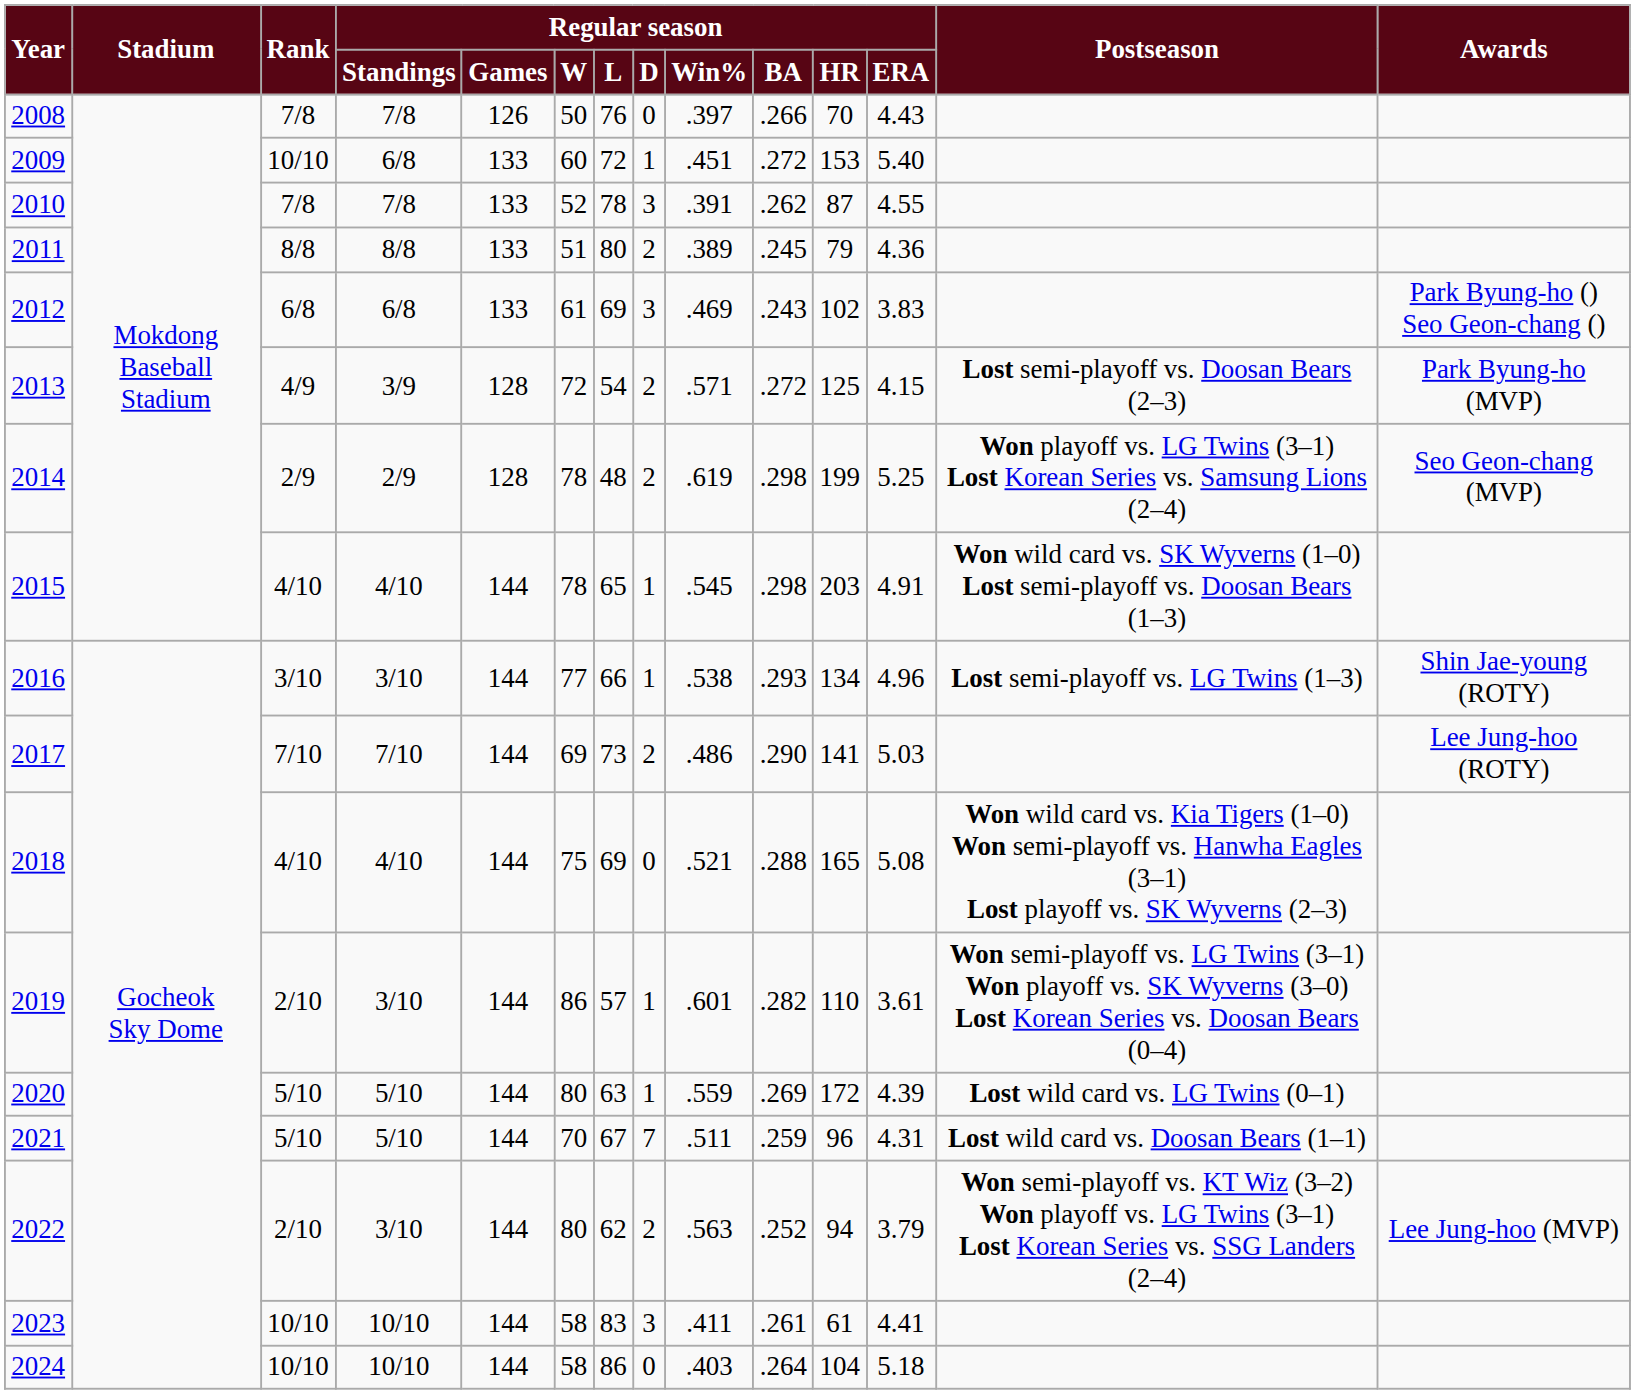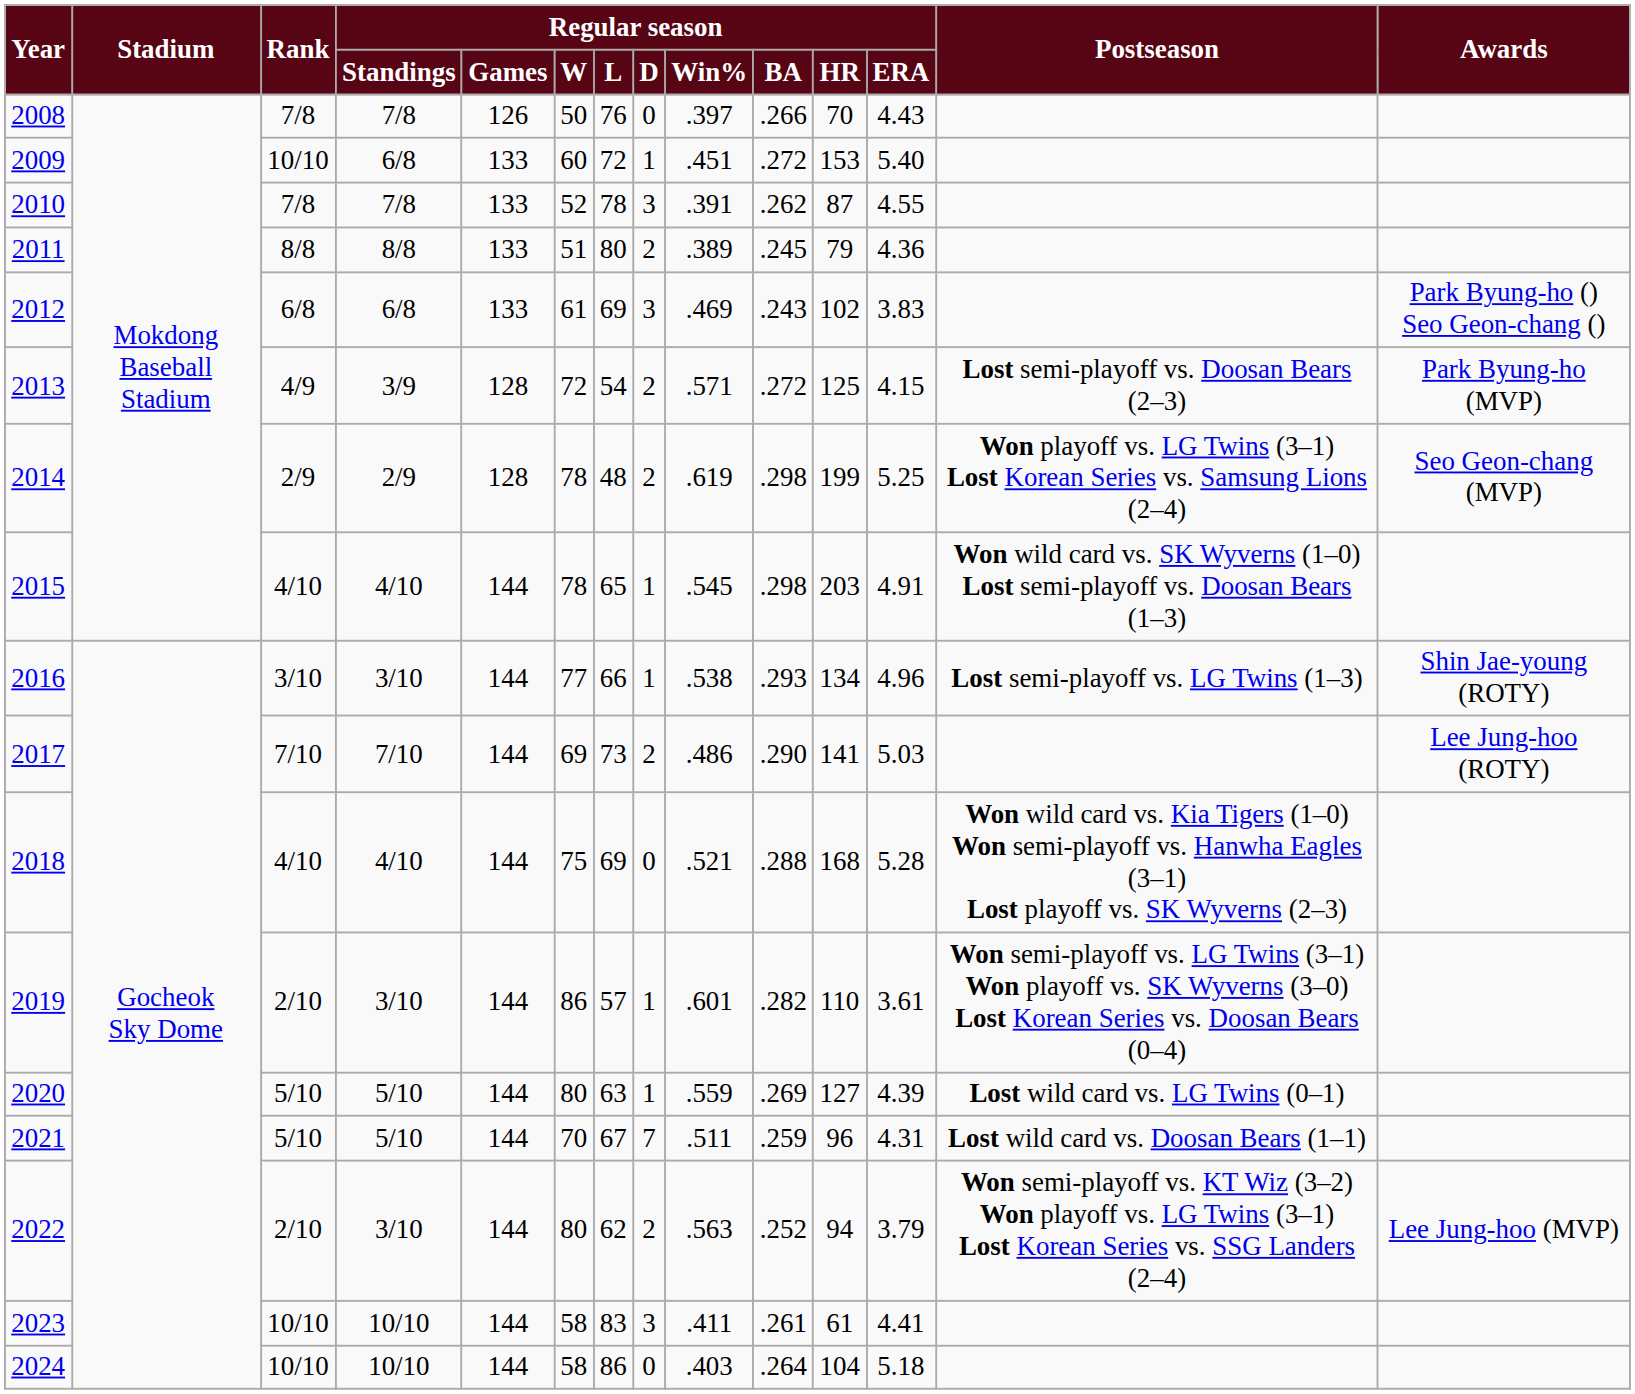2018 | Regular season / HR: 165 -> 168
2018 | Regular season / ERA: 5.08 -> 5.28
2020 | Regular season / HR: 172 -> 127
